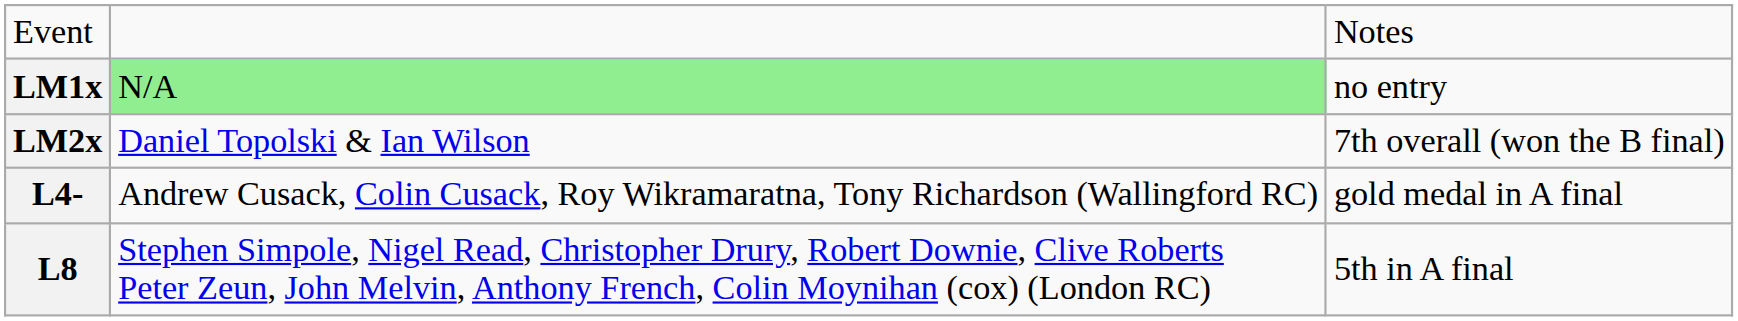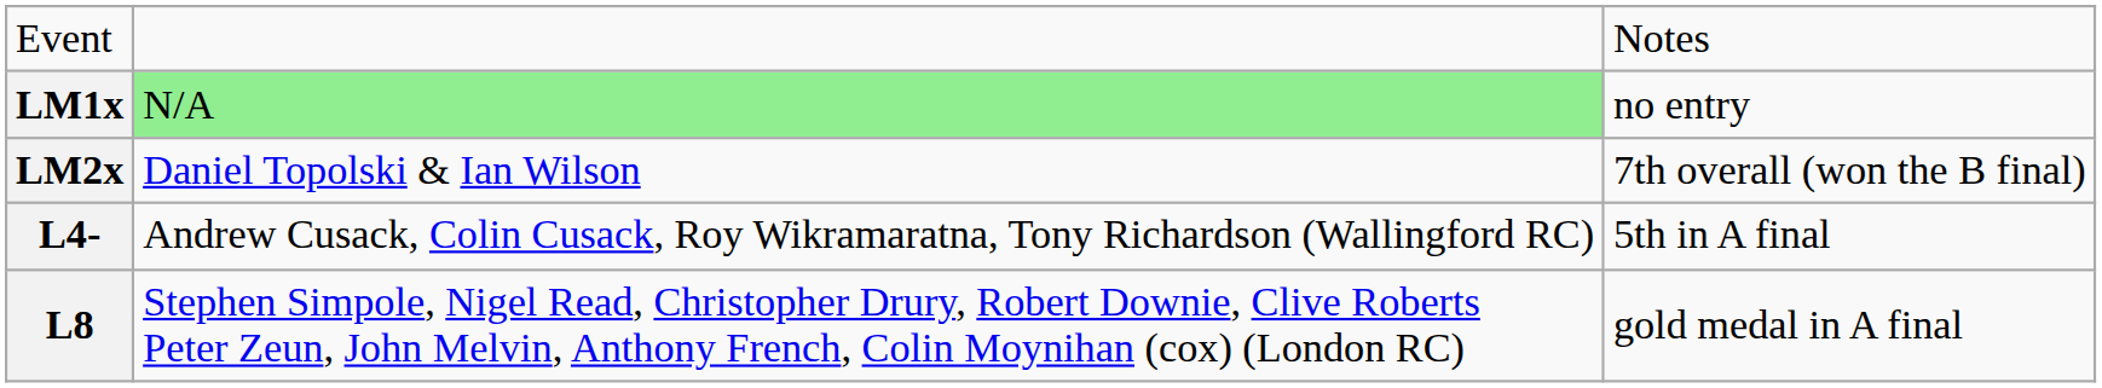L4- | column 3: gold medal in A final -> 5th in A final
L8 | column 3: 5th in A final -> gold medal in A final
